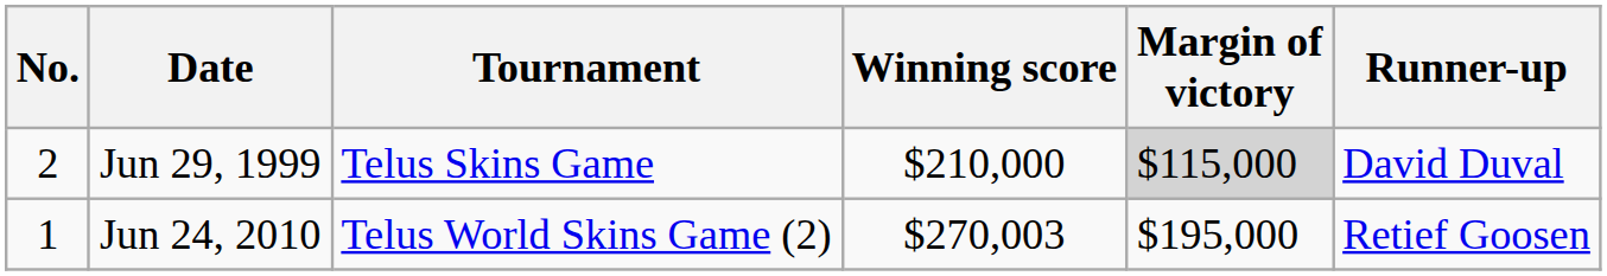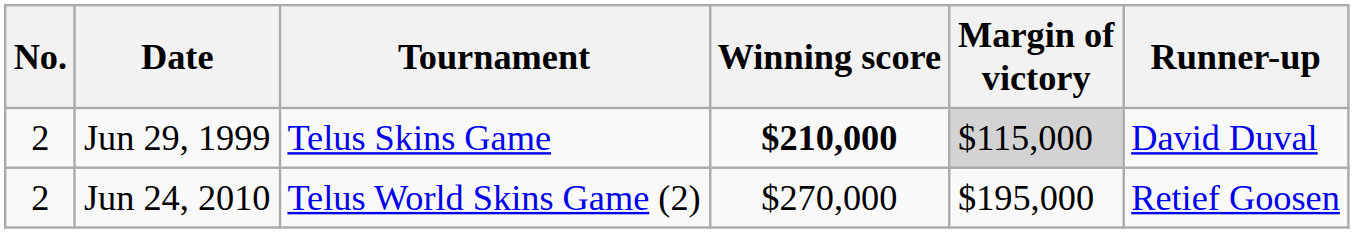Jun 29, 1999 | Winning score: normal -> bold
Jun 24, 2010 | No.: 1 -> 2
Jun 24, 2010 | Winning score: $270,003 -> $270,000
